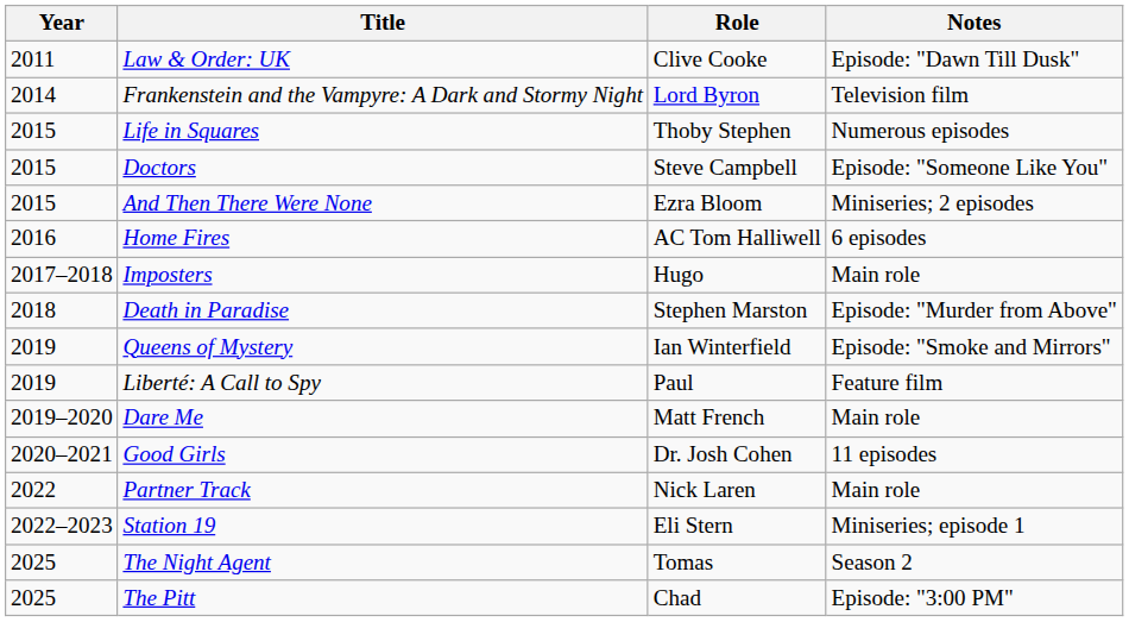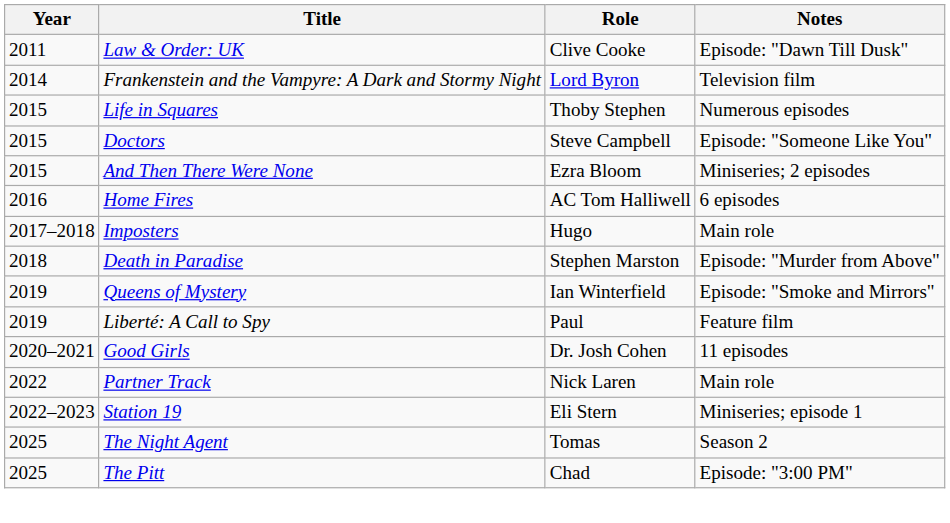- row: 2019–2020 | Dare Me | Matt French | Main role
